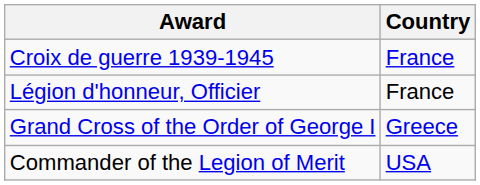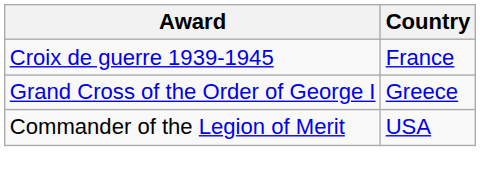- row: Légion d'honneur, Officier | France
